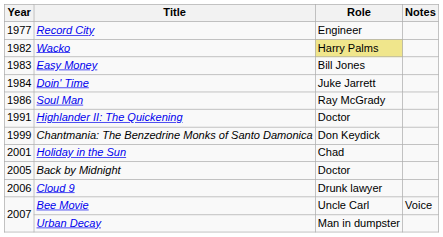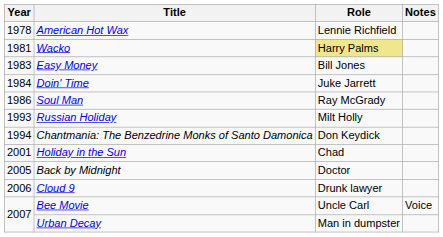- row: 1977 | Record City | Engineer
+ row: 1978 | American Hot Wax | Lennie Richfield
Wacko | Year: 1982 -> 1981
- row: 1991 | Highlander II: The Quickening | Doctor
+ row: 1993 | Russian Holiday | Milt Holly
Chantmania: The Benzedrine Monks of Santo Damonica | Year: 1999 -> 1994
